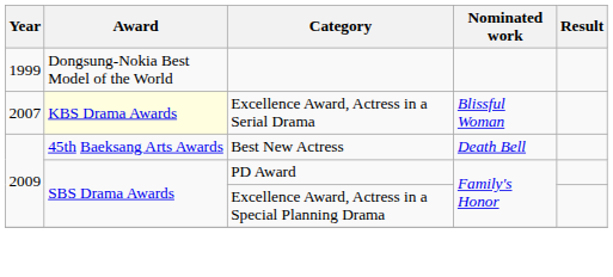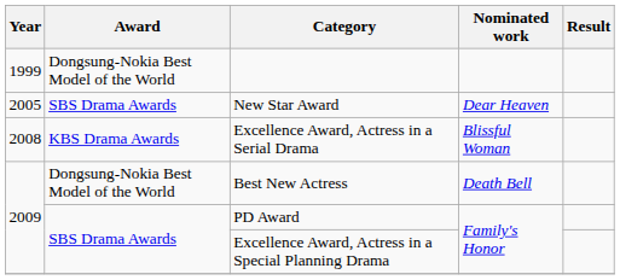+ row: 2005 | SBS Drama Awards | New Star Award | Dear Heaven
Excellence Award, Actress in a Serial Drama | Year: 2007 -> 2008
Excellence Award, Actress in a Serial Drama | Award: lightyellow background -> no background
Best New Actress | Award: 45th Baeksang Arts Awards -> Dongsung-Nokia Best Model of the World
